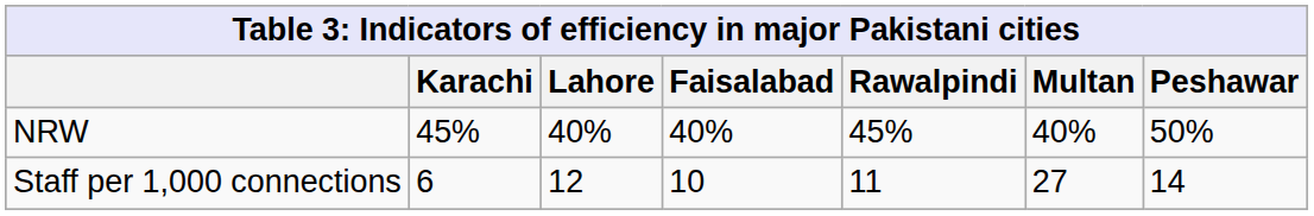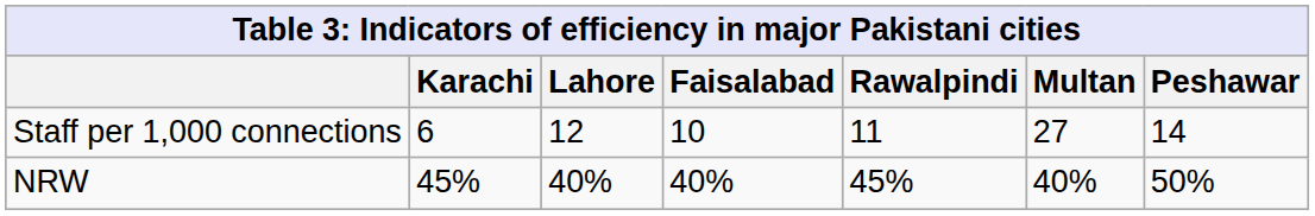rows swapped: NRW <-> Staff per 1,000 connections
